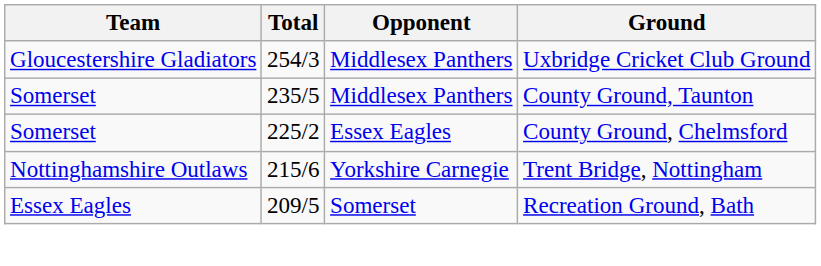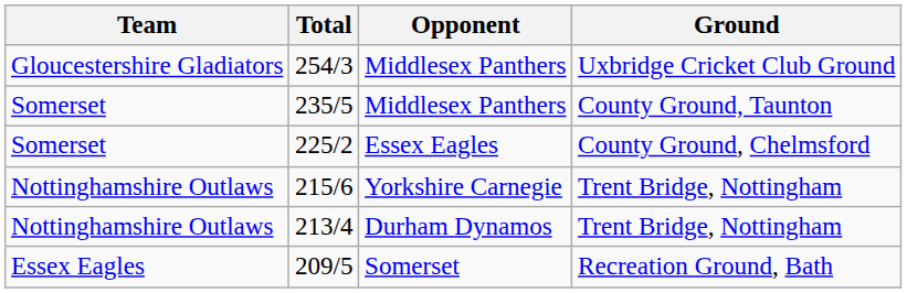+ row: Nottinghamshire Outlaws | 213/4 | Durham Dynamos | Trent Bridge, Nottingham
